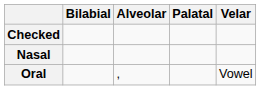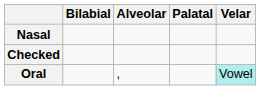rows swapped: Checked <-> Nasal
Oral | Velar: no background -> paleturquoise background
